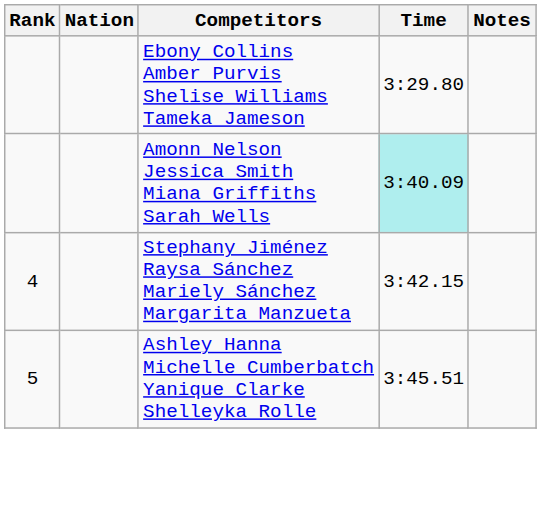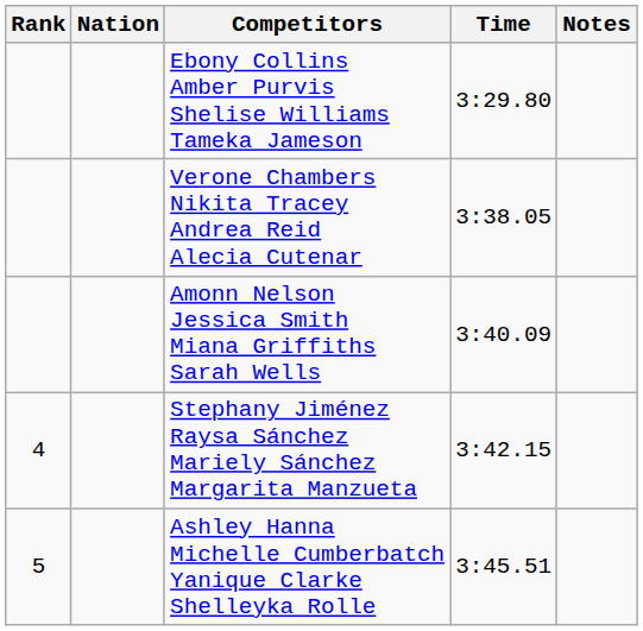+ row: Verone Chambers Nikita Tracey Andrea Reid Alecia Cutenar | 3:38.05
Amonn Nelson Jessica Smith Miana Griffiths Sarah Wells | Time: paleturquoise background -> no background
